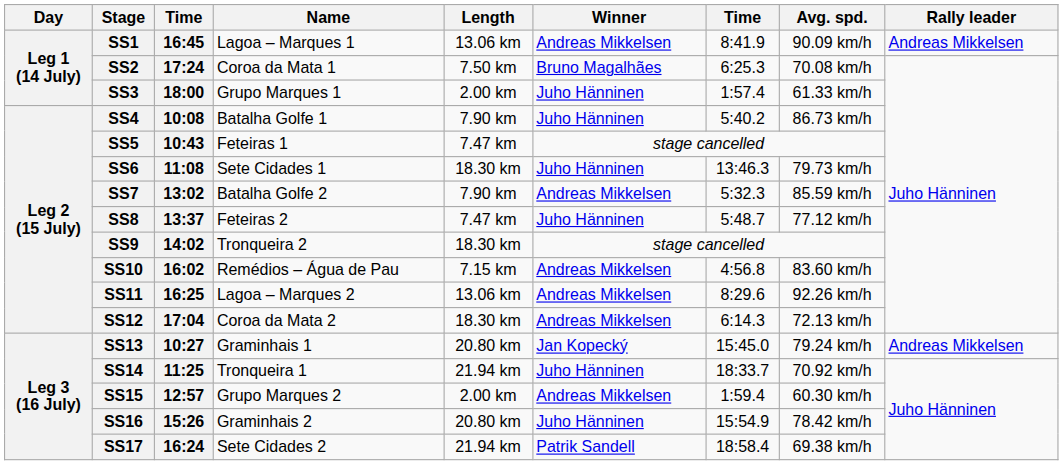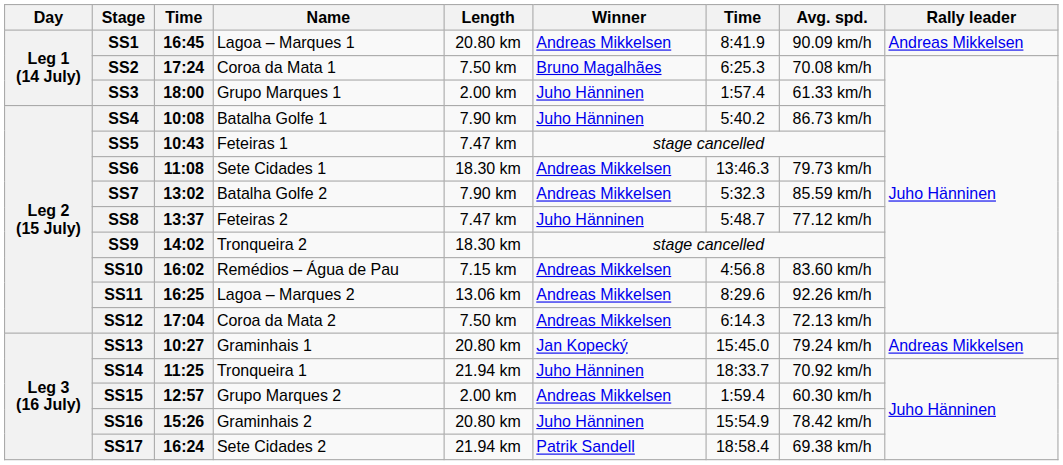SS1 | Length: 13.06 km -> 20.80 km
SS6 | Winner: Juho Hänninen -> Andreas Mikkelsen
SS12 | Length: 18.30 km -> 7.50 km
